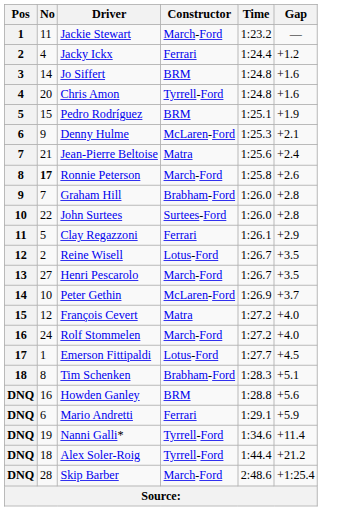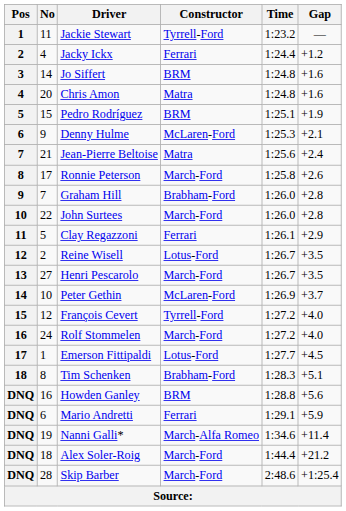Jackie Stewart | Constructor: March-Ford -> Tyrrell-Ford
Chris Amon | Constructor: Tyrrell-Ford -> Matra
Ronnie Peterson | No: bold -> normal
John Surtees | Constructor: Surtees-Ford -> March-Ford
François Cevert | Constructor: Matra -> Tyrrell-Ford
Nanni Galli* | Constructor: Tyrrell-Ford -> March-Alfa Romeo
Alex Soler-Roig | Constructor: Tyrrell-Ford -> March-Ford
